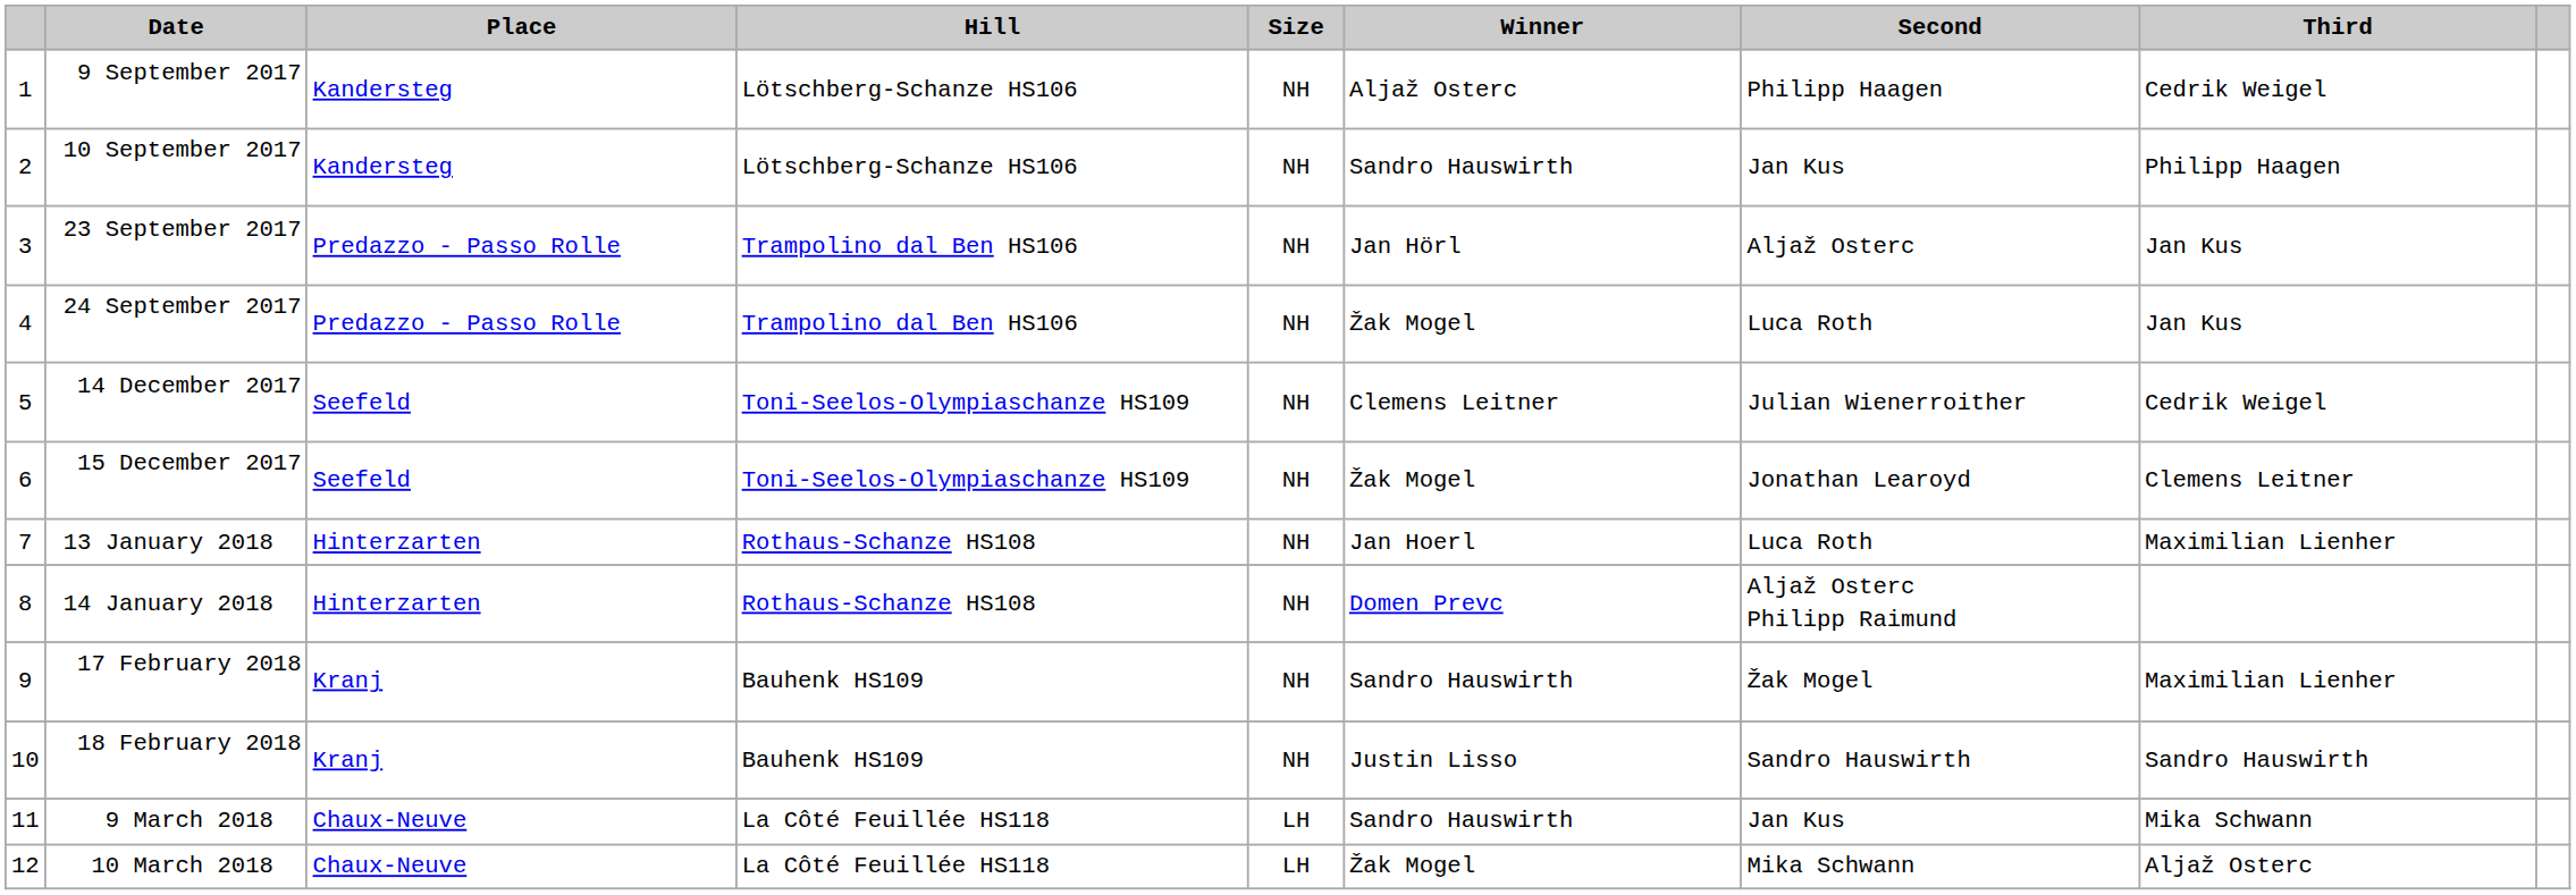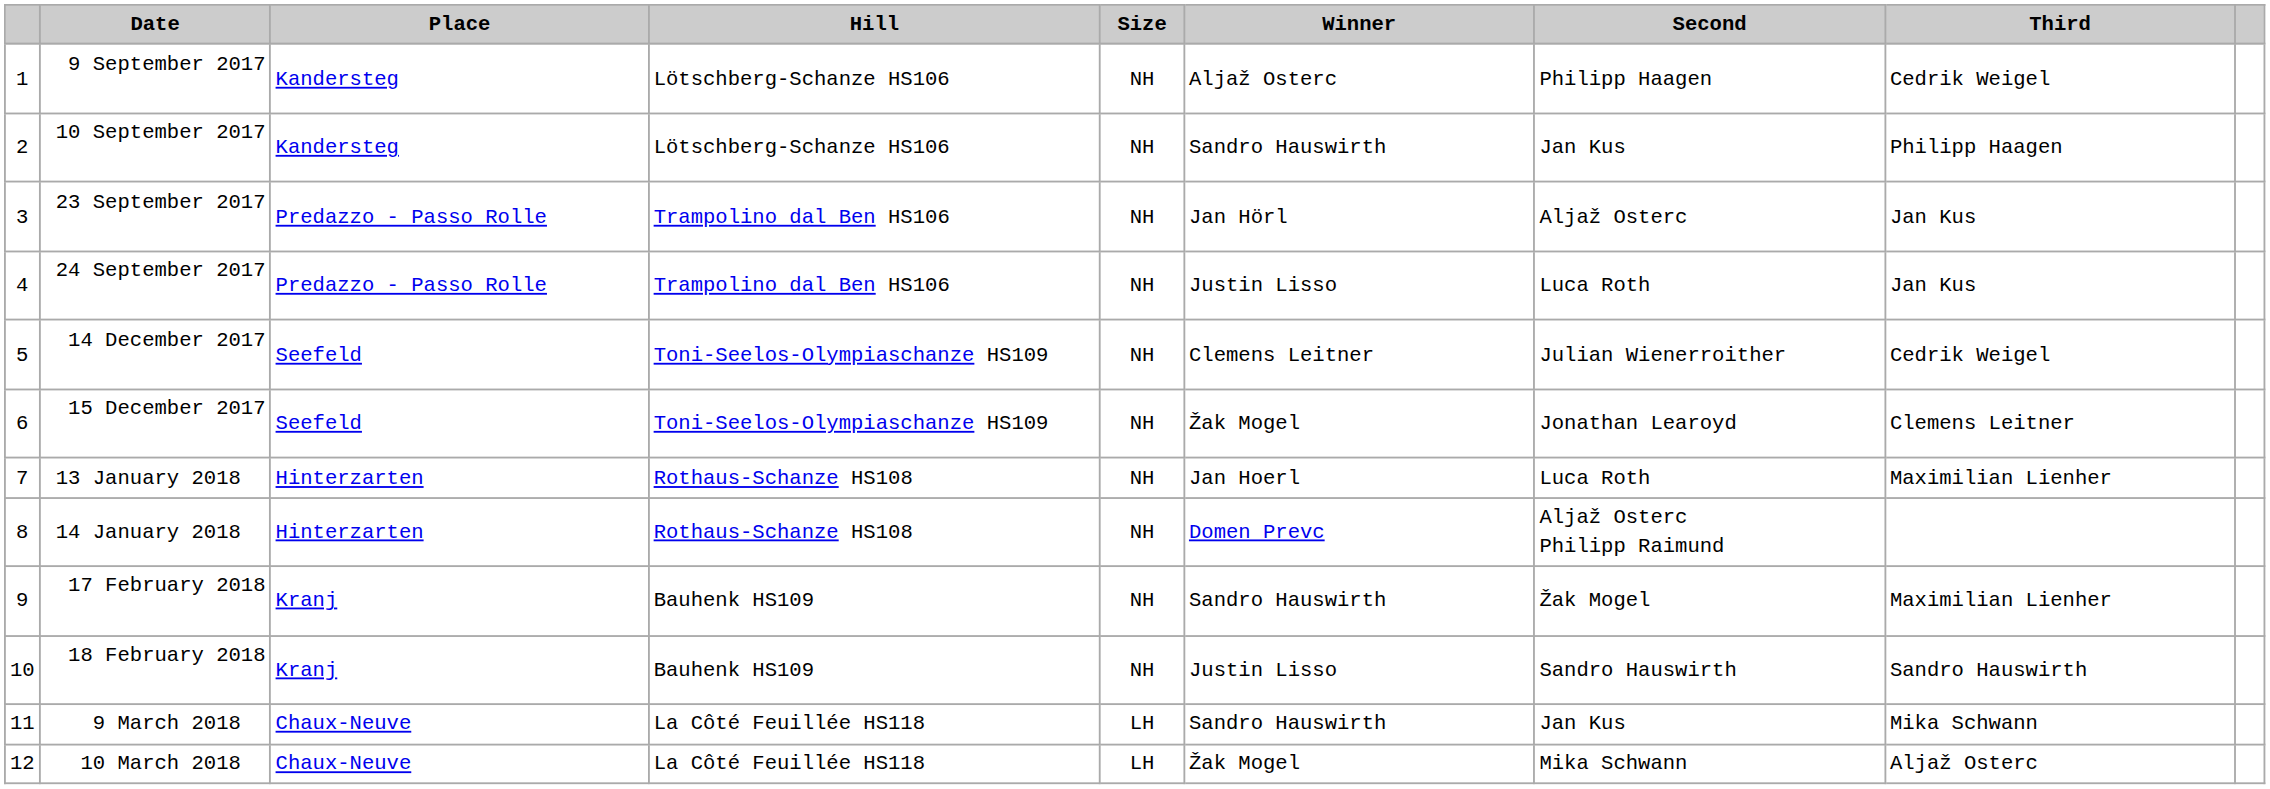24 September 2017 | Winner: Žak Mogel -> Justin Lisso
